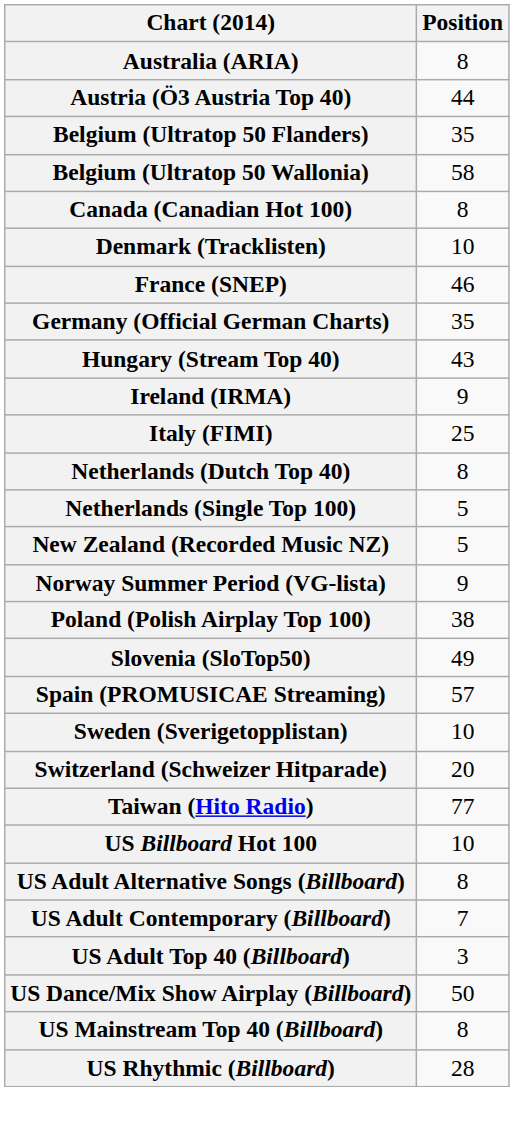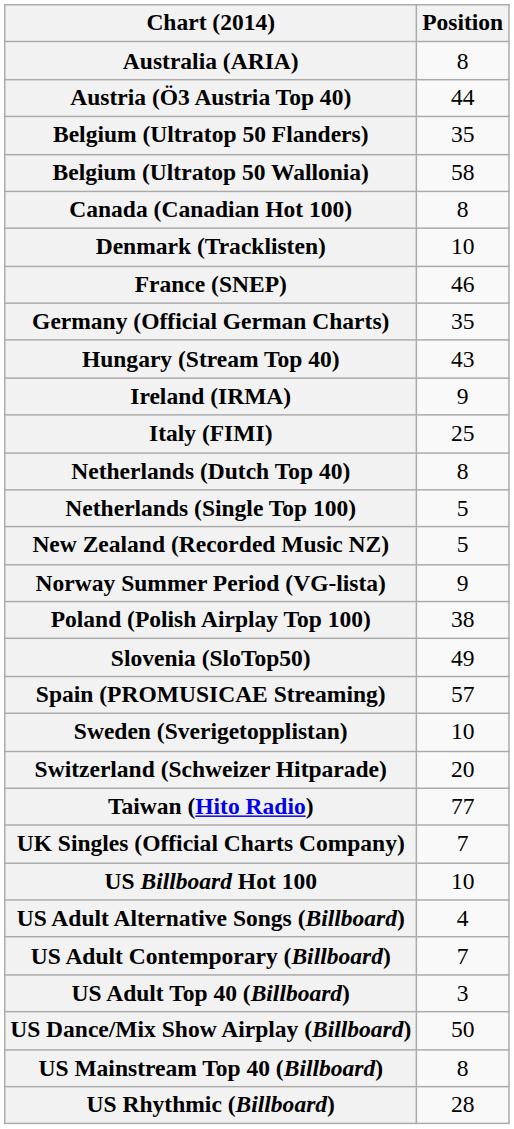+ row: UK Singles (Official Charts Company) | 7
US Adult Alternative Songs (Billboard) | Position: 8 -> 4
